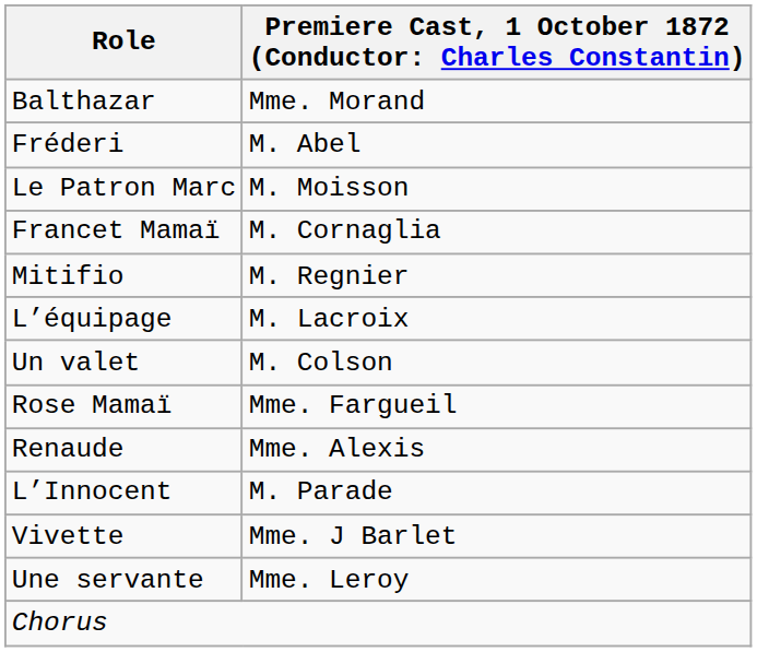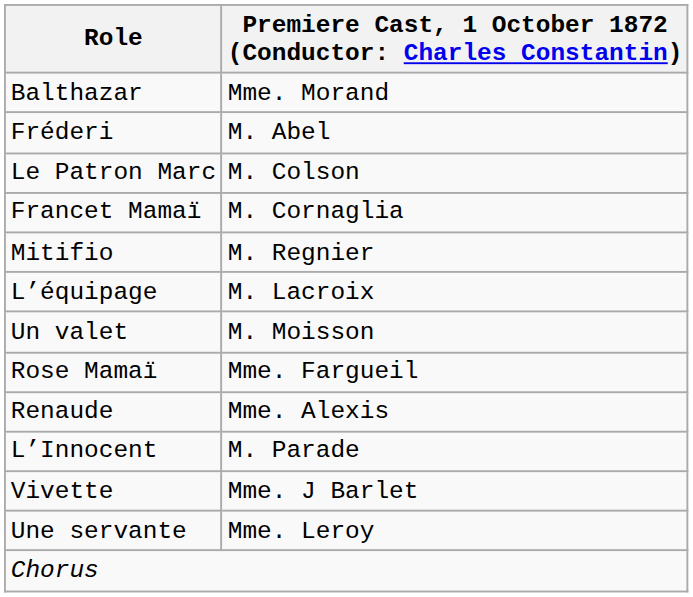Le Patron Marc | column 2: M. Moisson -> M. Colson
Un valet | column 2: M. Colson -> M. Moisson
